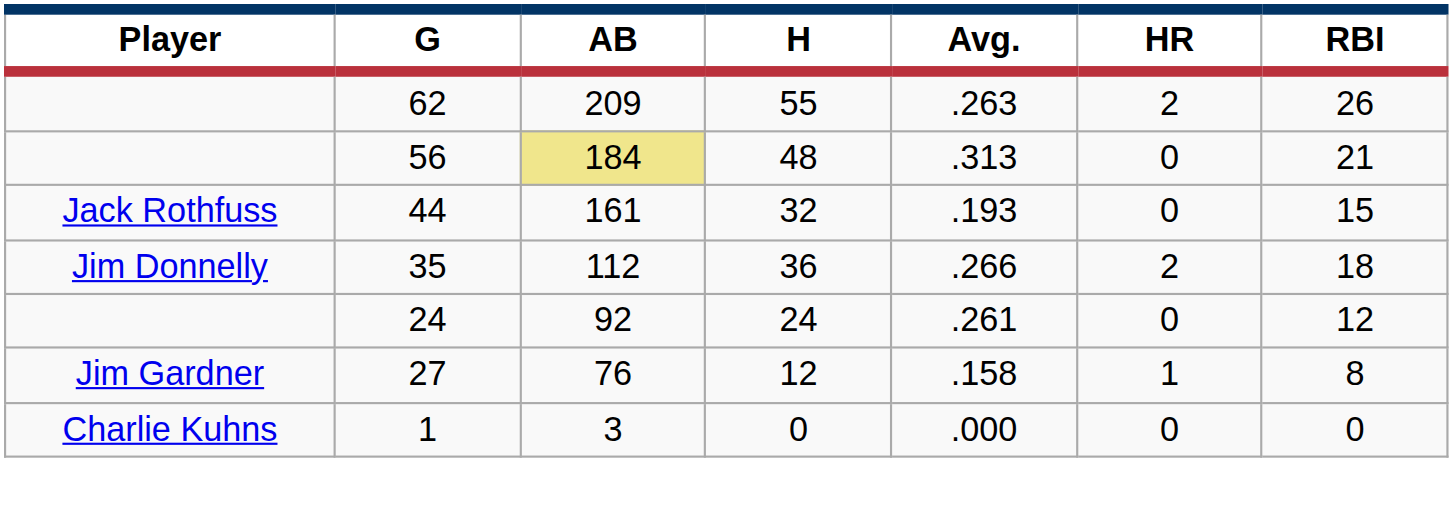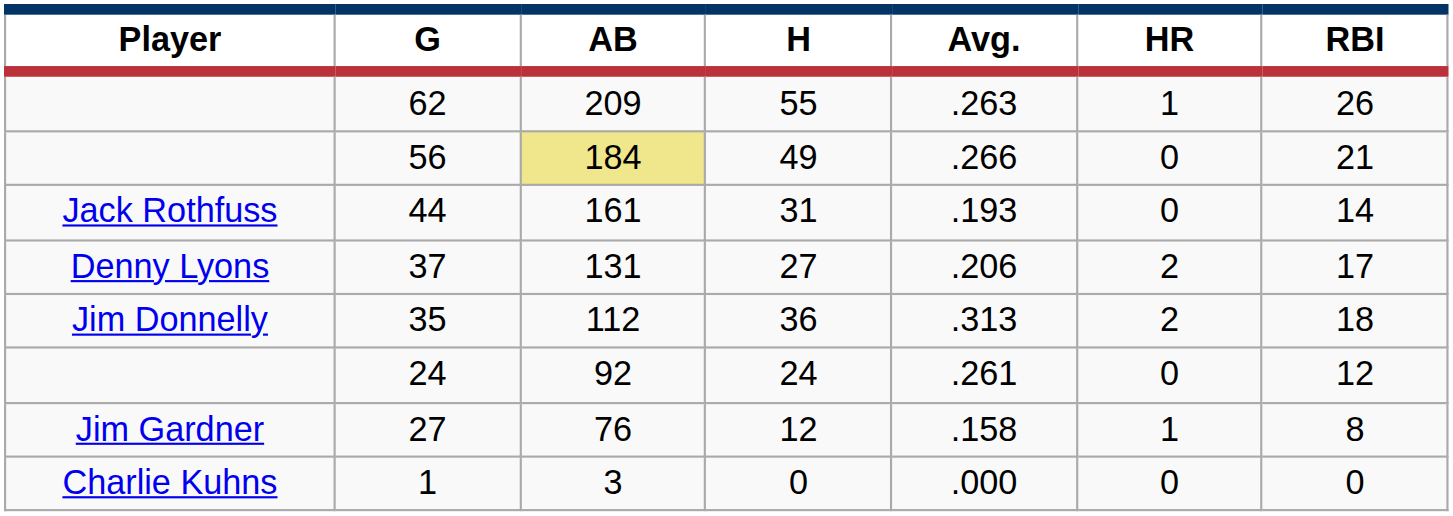62 | HR: 2 -> 1
56 | H: 48 -> 49
56 | Avg.: .313 -> .266
44 | H: 32 -> 31
44 | RBI: 15 -> 14
+ row: Denny Lyons | 37 | 131 | 27 | .206 | 2 | 17
35 | Avg.: .266 -> .313
